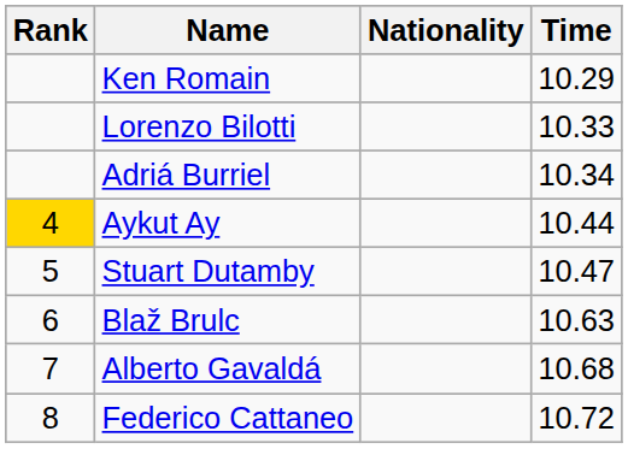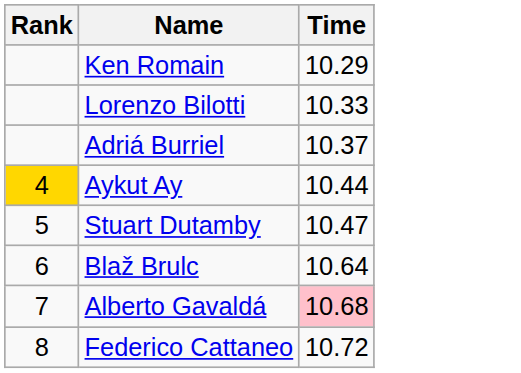- column: Nationality
Adriá Burriel | Time: 10.34 -> 10.37
Blaž Brulc | Time: 10.63 -> 10.64
Alberto Gavaldá | Time: no background -> pink background
